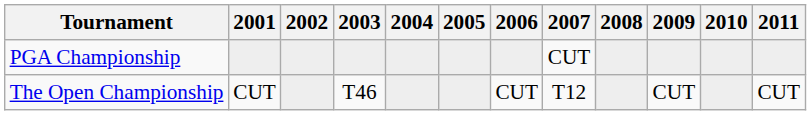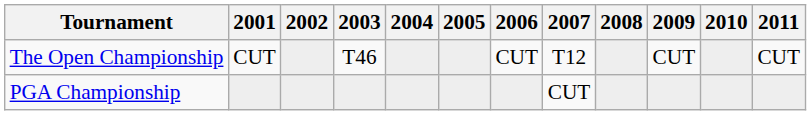rows swapped: The Open Championship <-> PGA Championship
